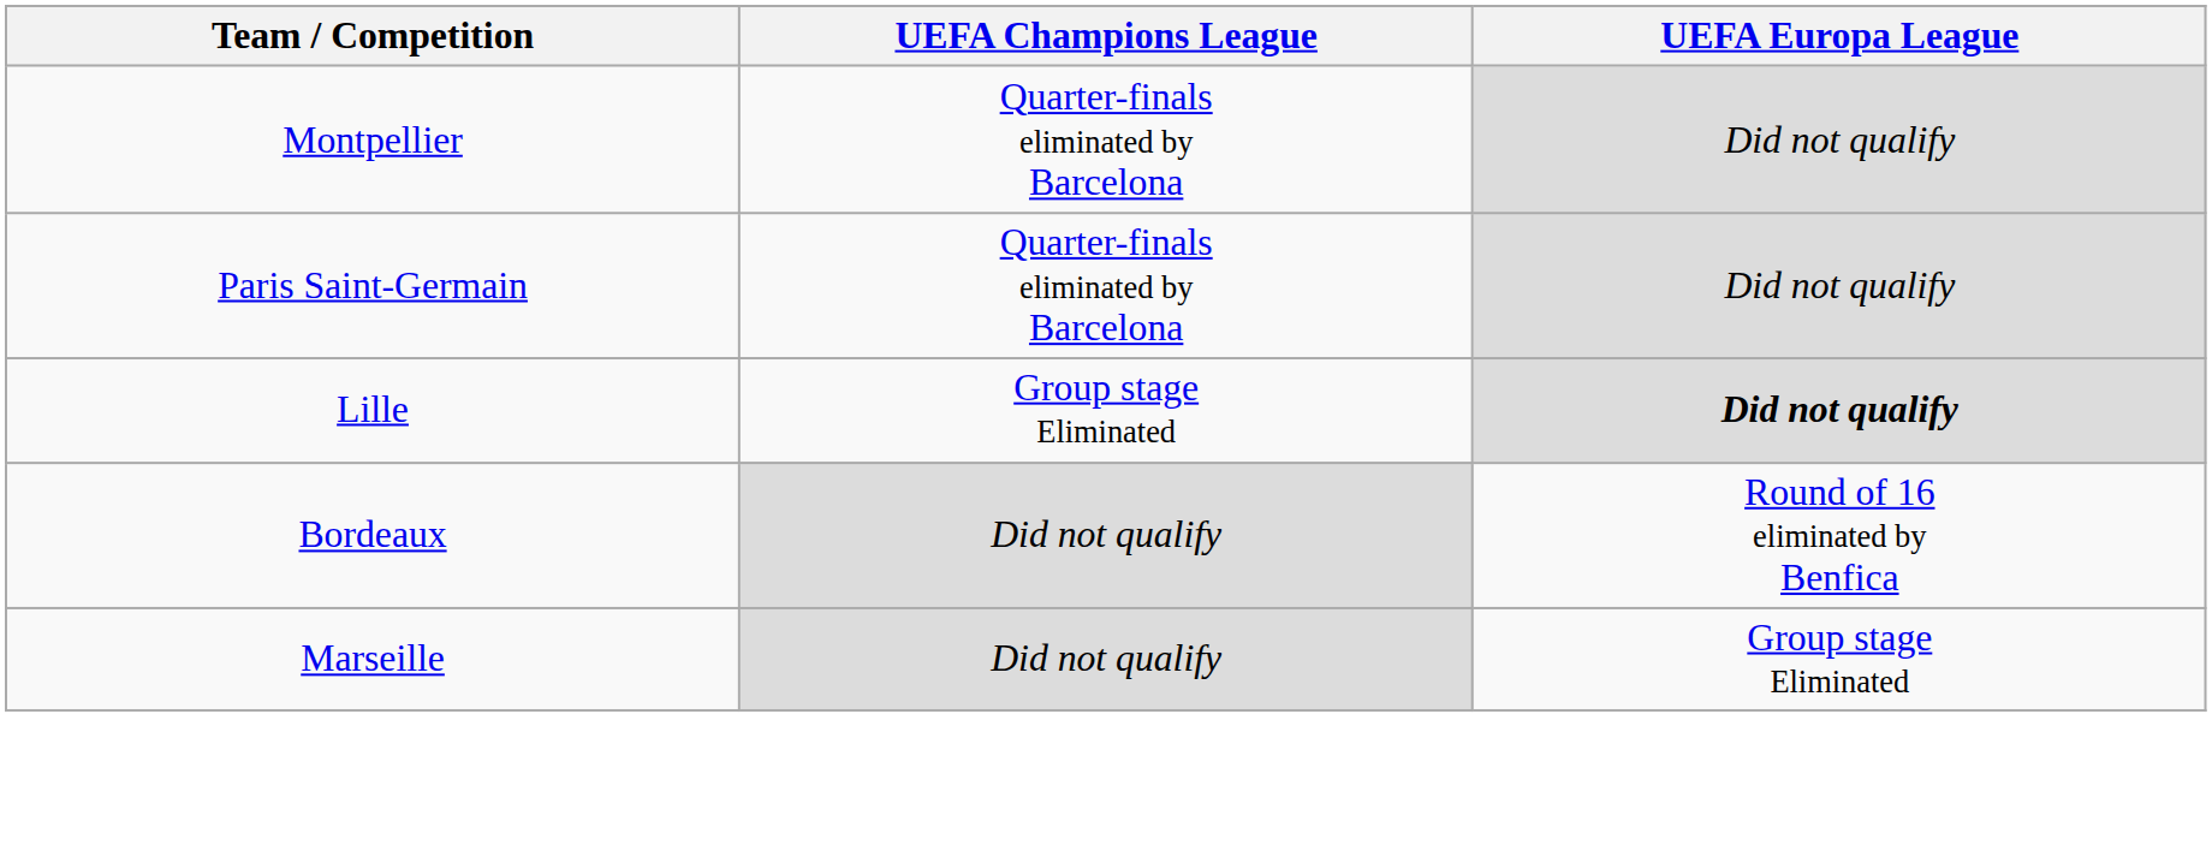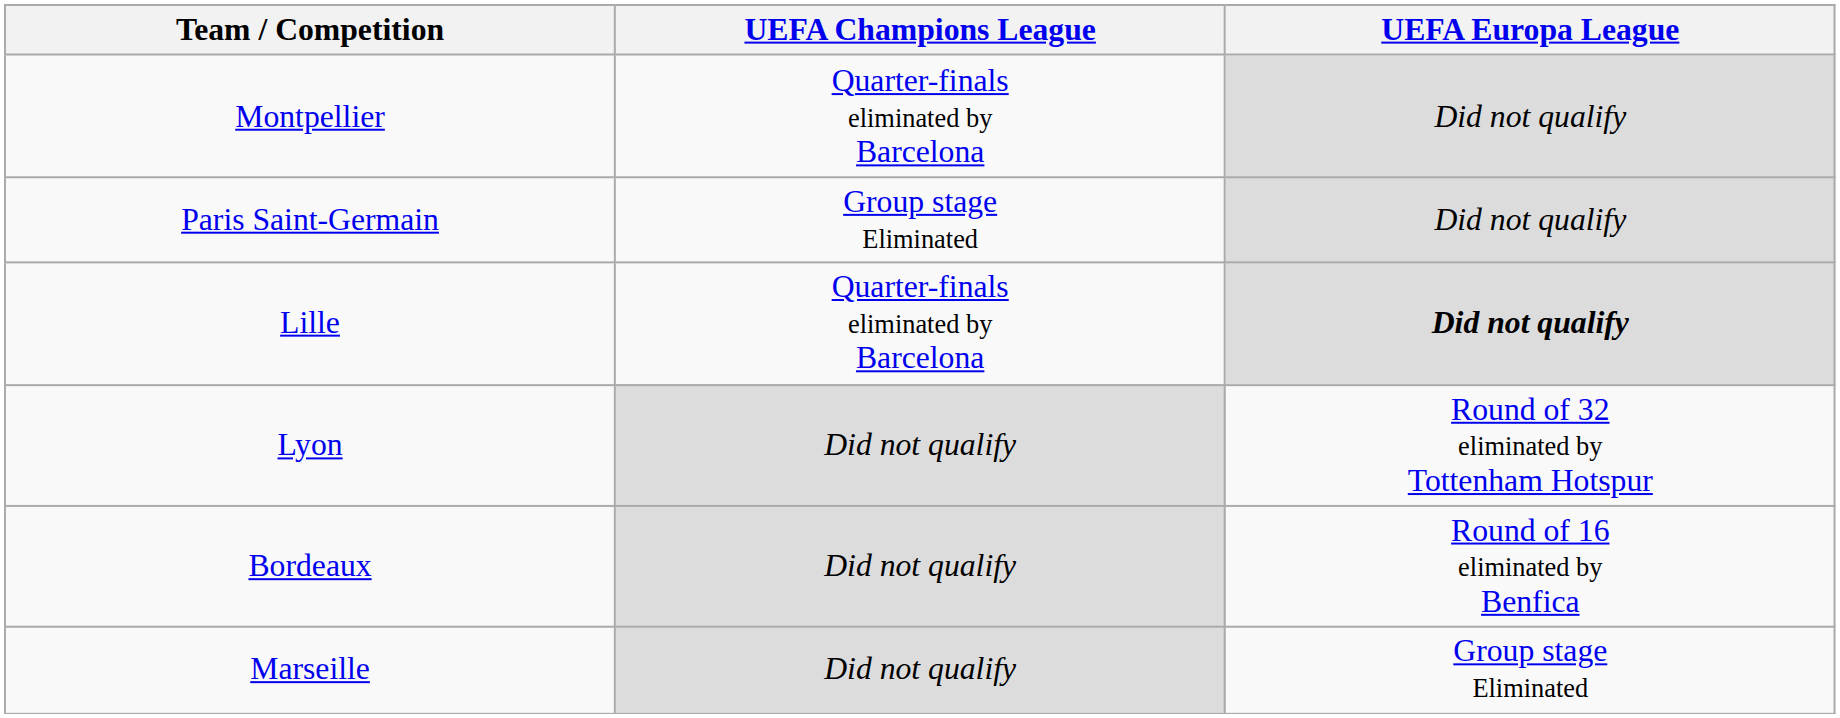Paris Saint-Germain | UEFA Champions League: Quarter-finals eliminated by Barcelona -> Group stage Eliminated
Lille | UEFA Champions League: Group stage Eliminated -> Quarter-finals eliminated by Barcelona
+ row: Lyon | Did not qualify | Round of 32 eliminated by Tottenham Hotspur
